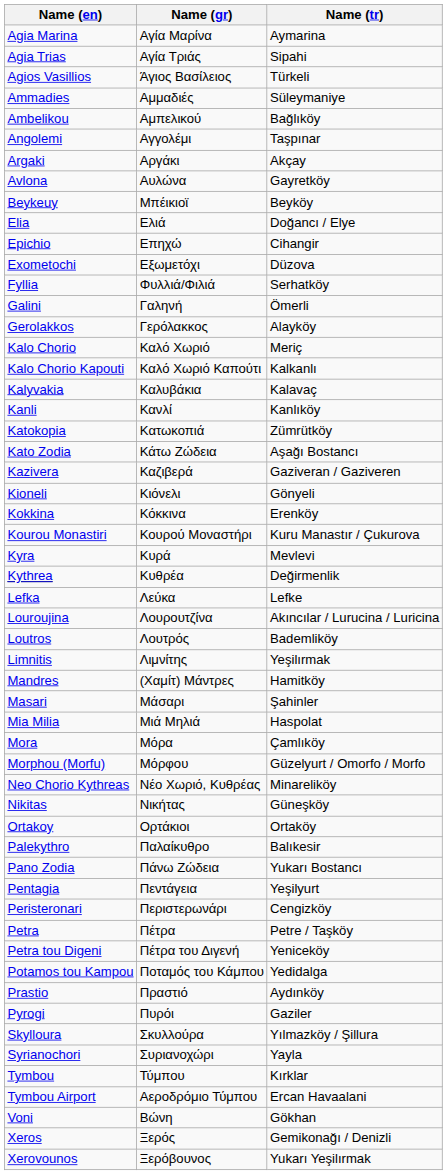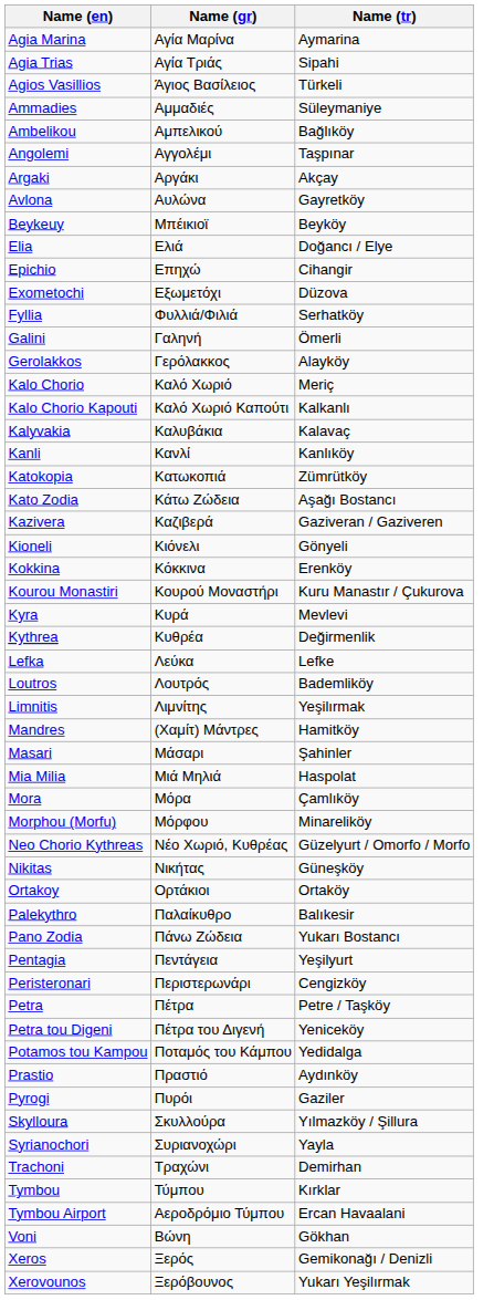- row: Louroujina | Λουρουτζίνα | Akıncılar / Lurucina / Luricina
Morphou (Morfu) | Name (tr): Güzelyurt / Omorfo / Morfo -> Minareliköy
Neo Chorio Kythreas | Name (tr): Minareliköy -> Güzelyurt / Omorfo / Morfo
+ row: Trachoni | Τραχώνι | Demirhan
